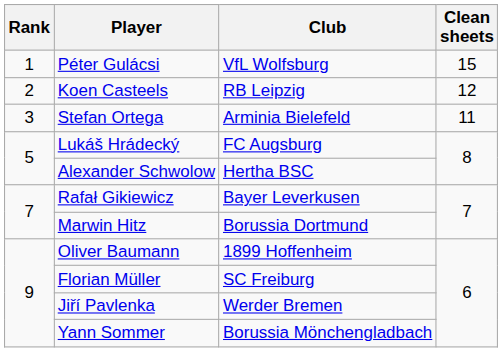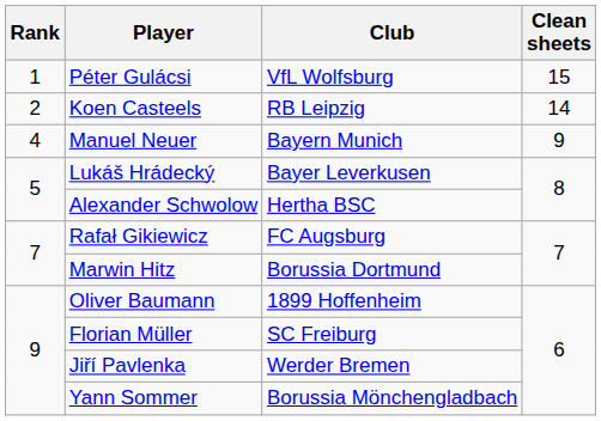Koen Casteels | Clean sheets: 12 -> 14
- row: 3 | Stefan Ortega | Arminia Bielefeld | 11
+ row: 4 | Manuel Neuer | Bayern Munich | 9
Lukáš Hrádecký | Club: FC Augsburg -> Bayer Leverkusen
Rafał Gikiewicz | Club: Bayer Leverkusen -> FC Augsburg
